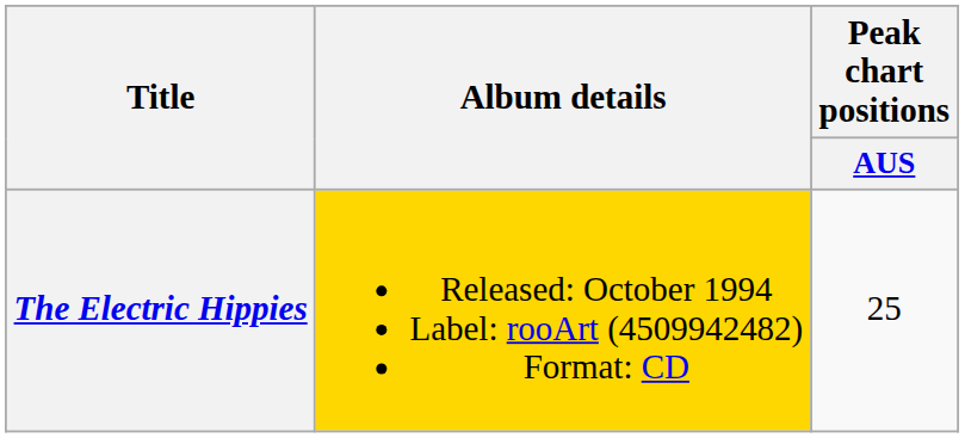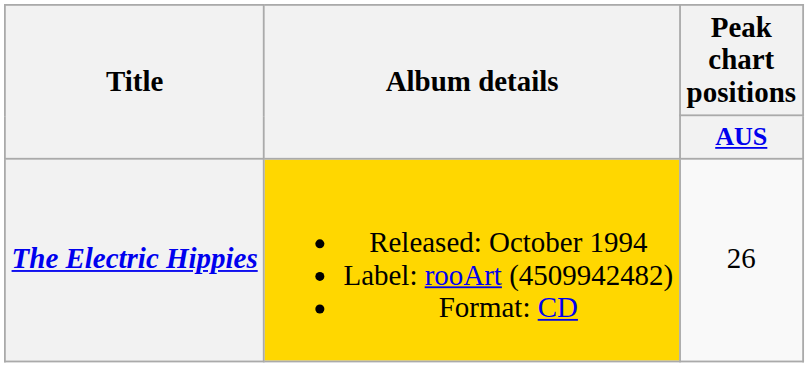The Electric Hippies | Peak chart positions / AUS: 25 -> 26
